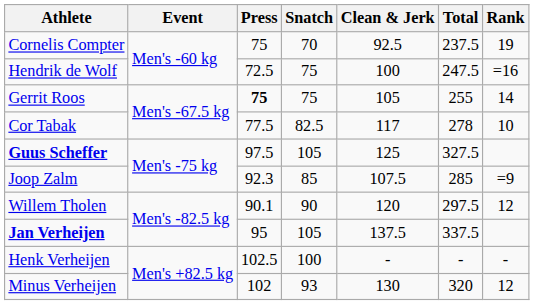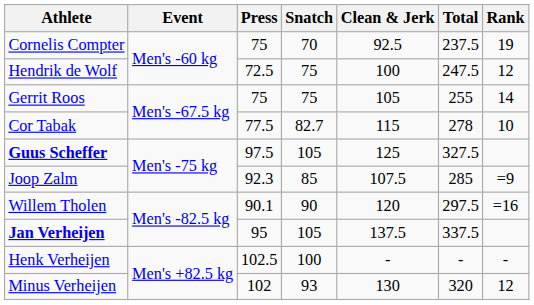Hendrik de Wolf | Rank: =16 -> 12
Gerrit Roos | Press: bold -> normal
Cor Tabak | Snatch: 82.5 -> 82.7
Cor Tabak | Clean & Jerk: 117 -> 115
Willem Tholen | Rank: 12 -> =16
